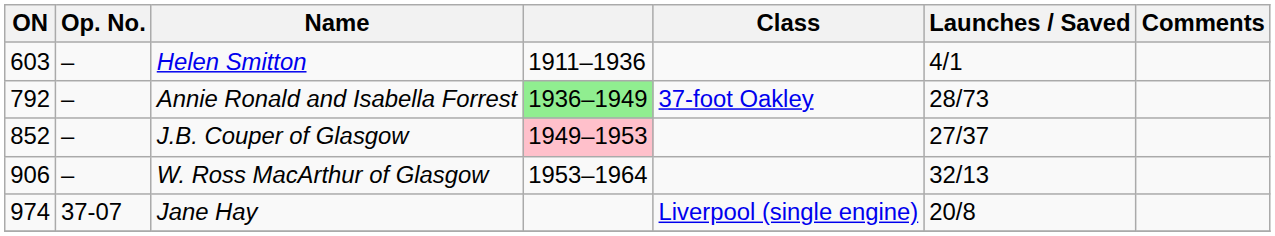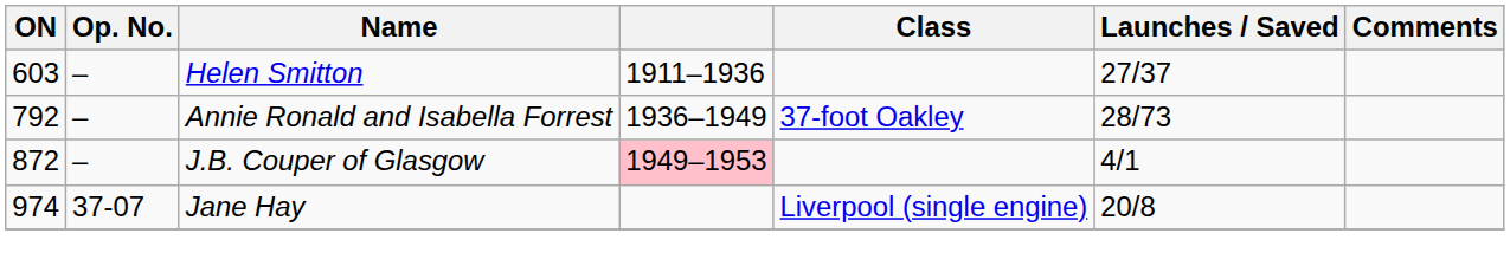Helen Smitton | Launches / Saved: 4/1 -> 27/37
Annie Ronald and Isabella Forrest | column 4: lightgreen background -> no background
J.B. Couper of Glasgow | ON: 852 -> 872
J.B. Couper of Glasgow | Launches / Saved: 27/37 -> 4/1
- row: 906 | – | W. Ross MacArthur of Glasgow | 1953–1964 | 32/13
